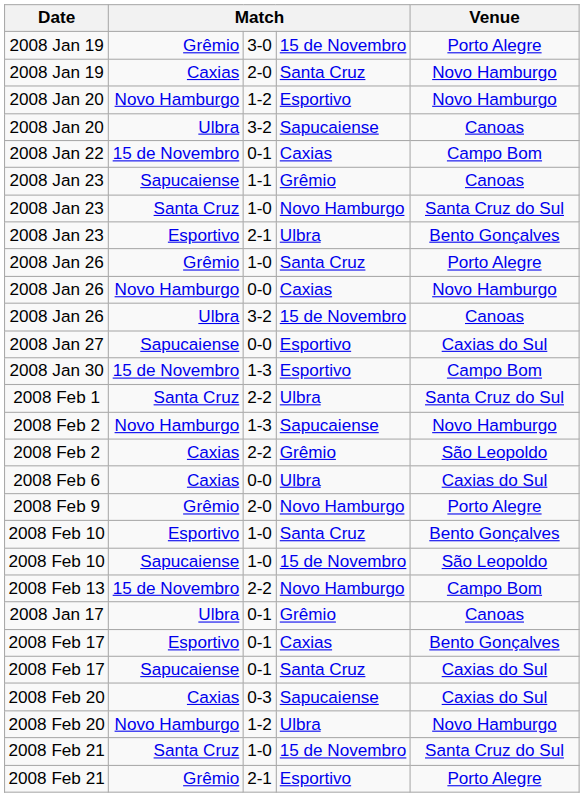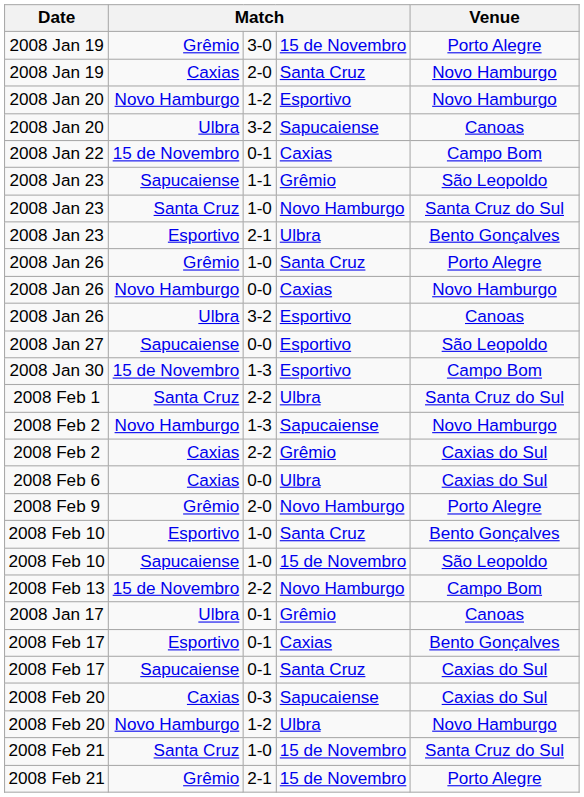2008 Jan 23 / Sapucaiense | Venue: Canoas -> São Leopoldo
2008 Jan 26 / Ulbra | column 4: 15 de Novembro -> Esportivo
2008 Jan 27 | Venue: Caxias do Sul -> São Leopoldo
2008 Feb 2 / Caxias | Venue: São Leopoldo -> Caxias do Sul
2008 Feb 21 / Grêmio | column 4: Esportivo -> 15 de Novembro
